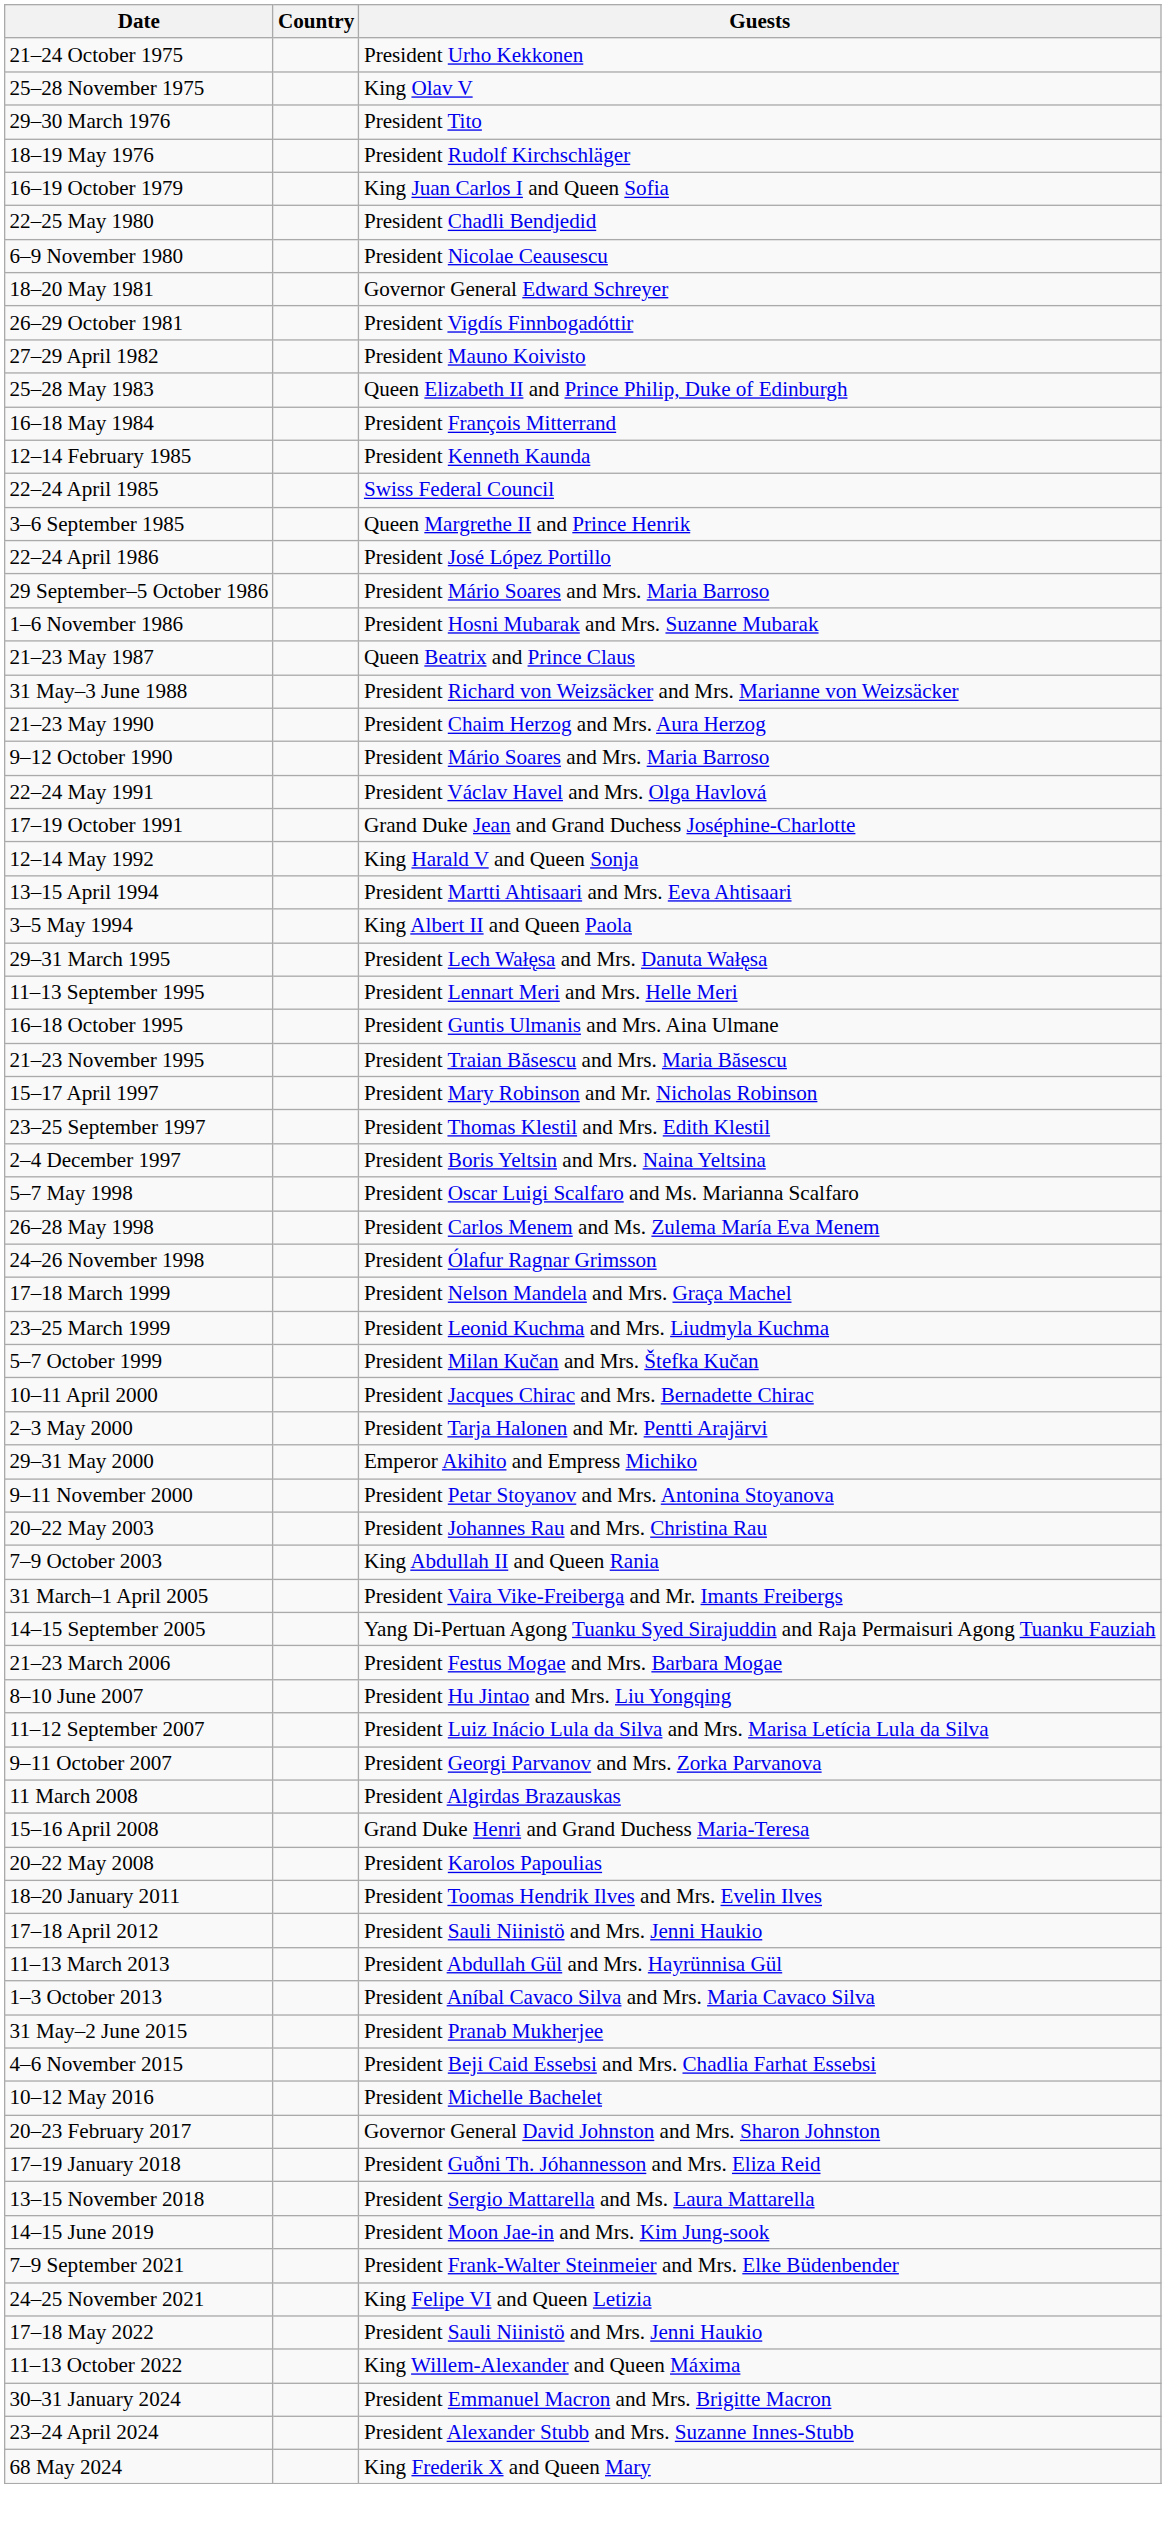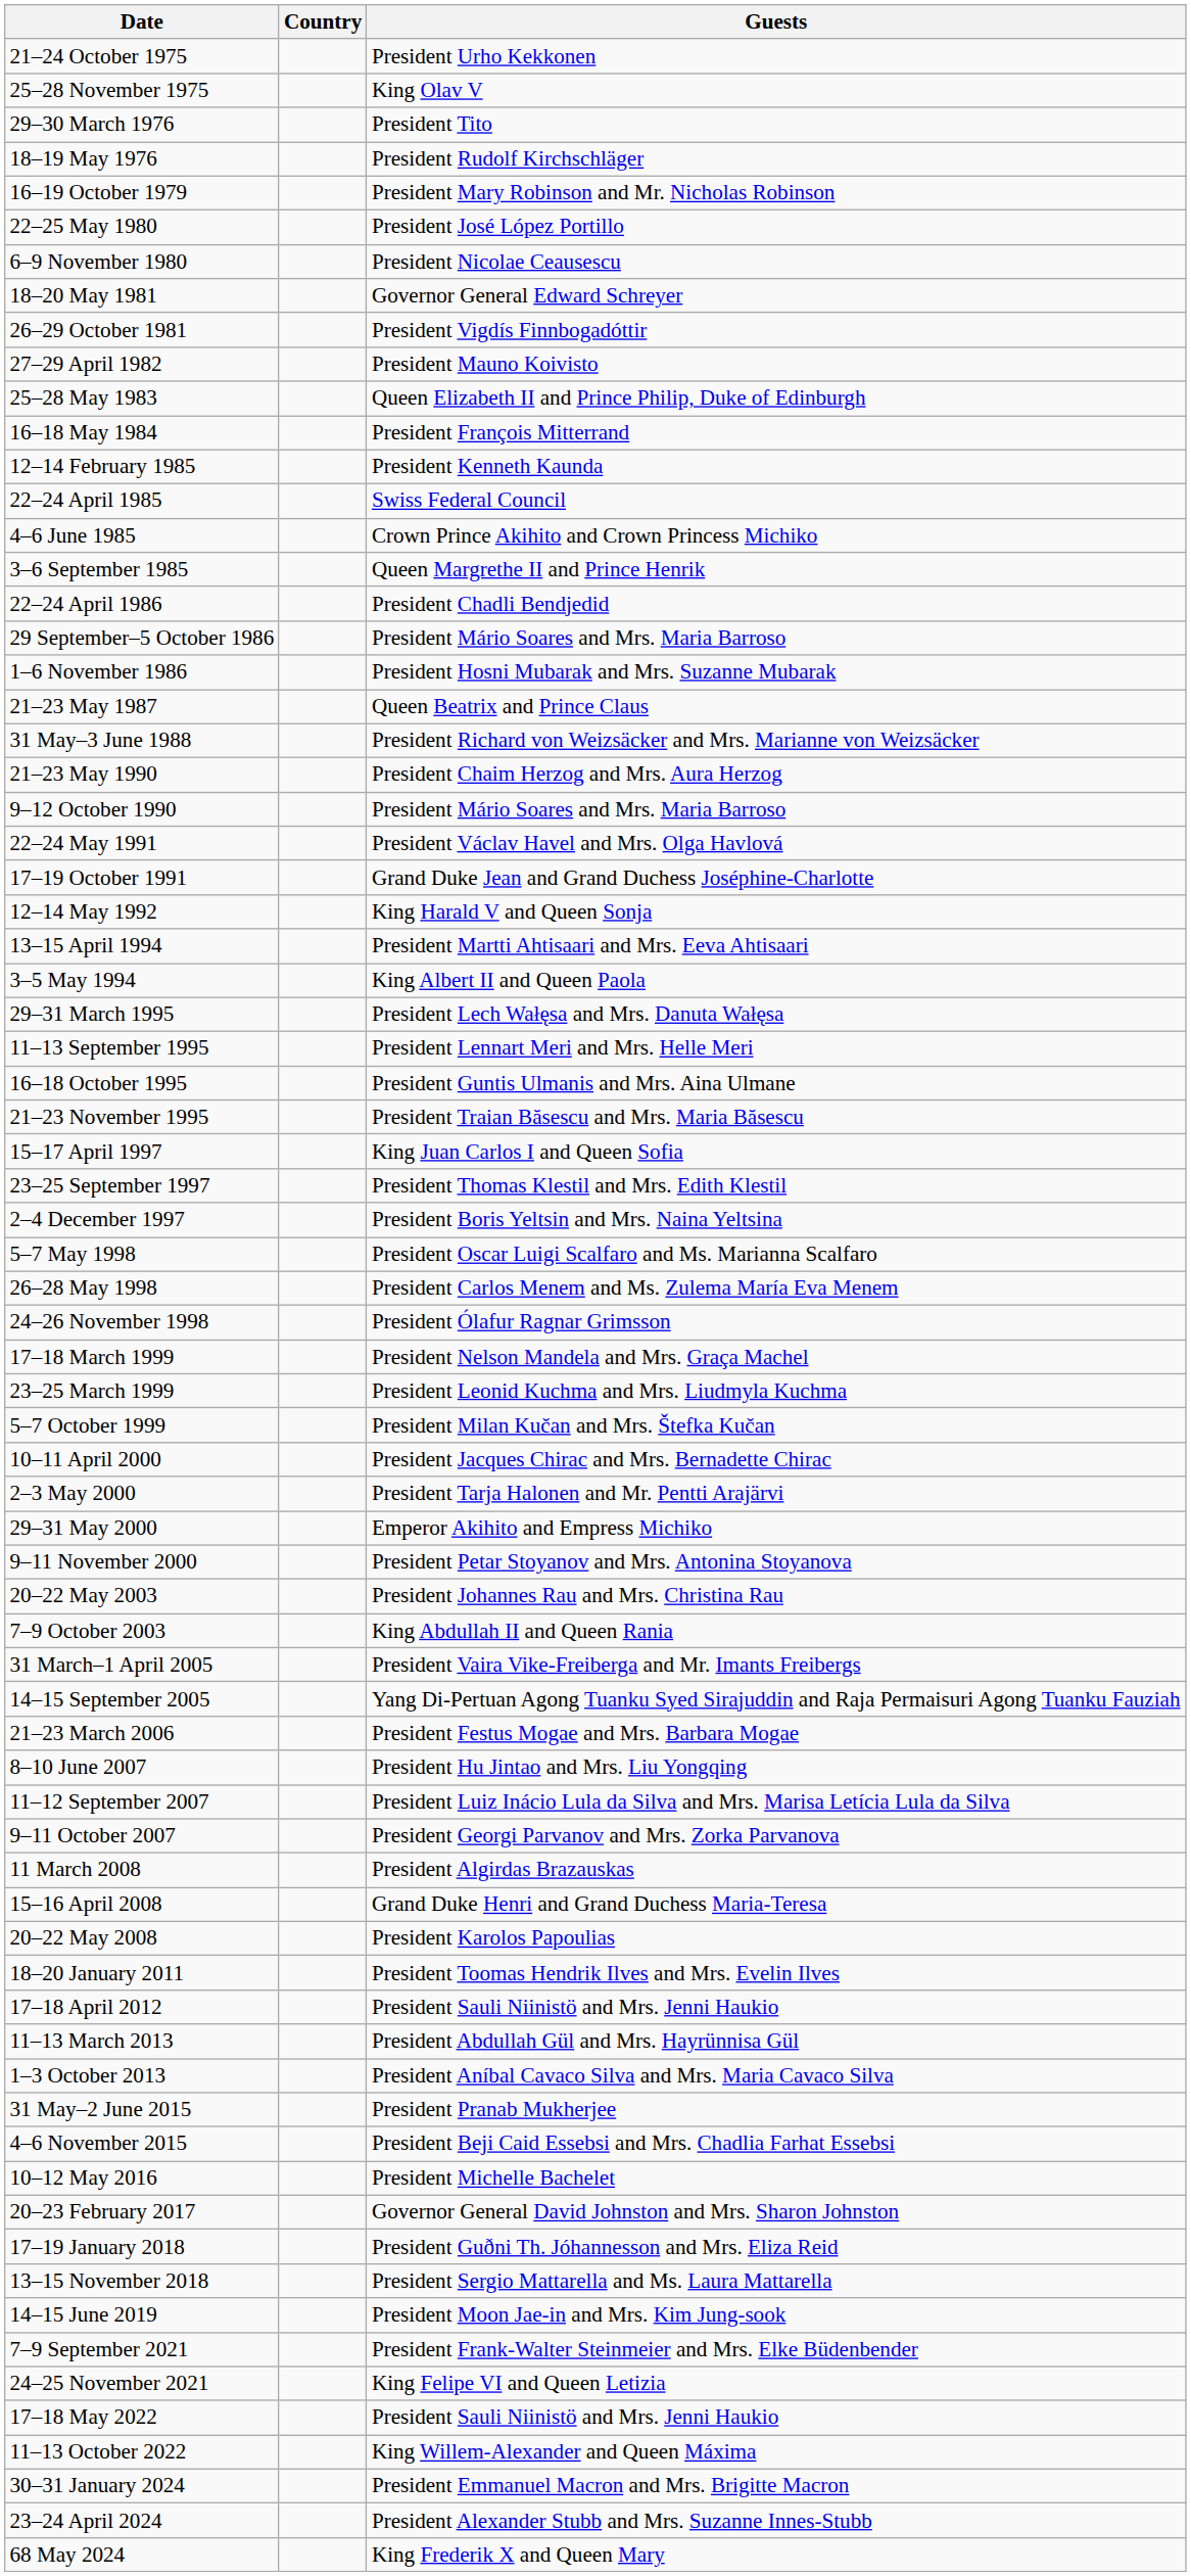16–19 October 1979 | Guests: King Juan Carlos I and Queen Sofia -> President Mary Robinson and Mr. Nicholas Robinson
22–25 May 1980 | Guests: President Chadli Bendjedid -> President José López Portillo
+ row: 4–6 June 1985 | Crown Prince Akihito and Crown Princess Michiko
22–24 April 1986 | Guests: President José López Portillo -> President Chadli Bendjedid
15–17 April 1997 | Guests: President Mary Robinson and Mr. Nicholas Robinson -> King Juan Carlos I and Queen Sofia
